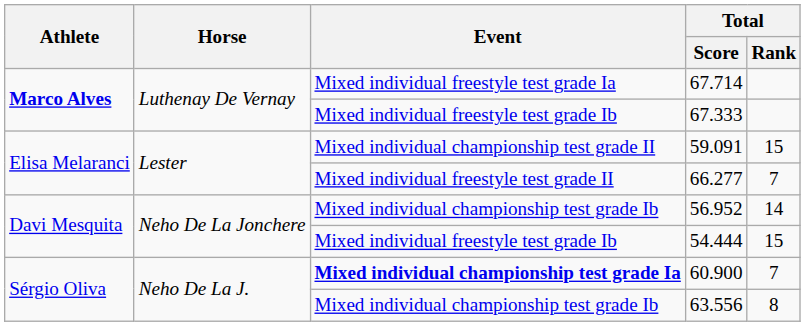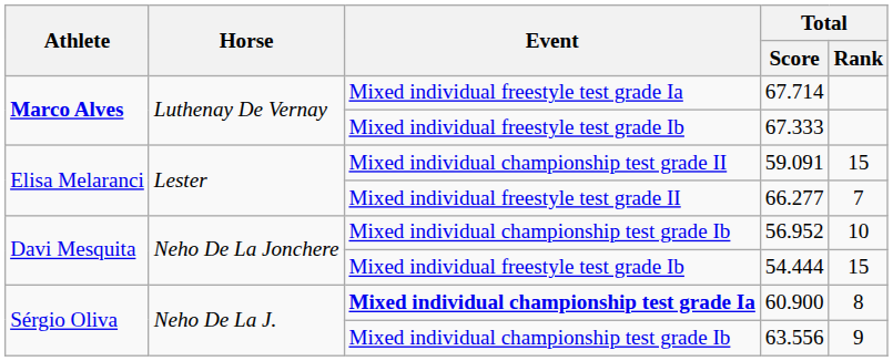56.952 | Total / Rank: 14 -> 10
60.900 | Total / Rank: 7 -> 8
63.556 | Total / Rank: 8 -> 9
